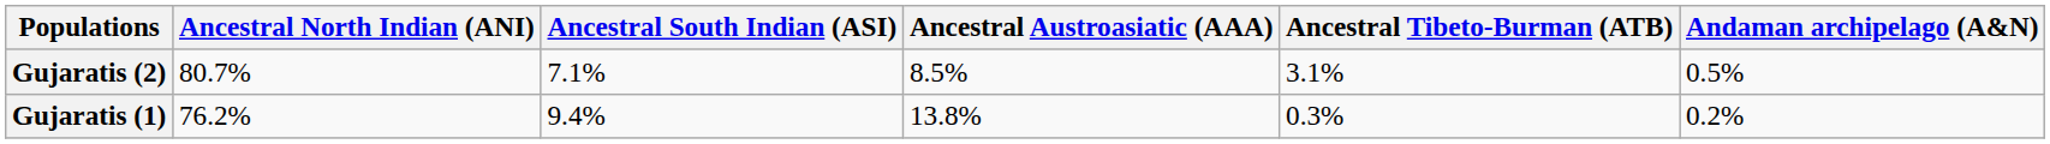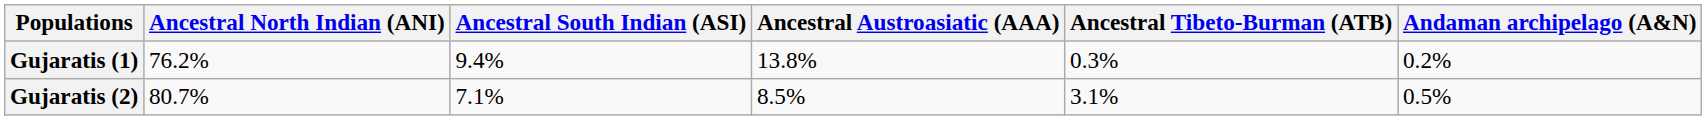rows swapped: Gujaratis (1) <-> Gujaratis (2)
